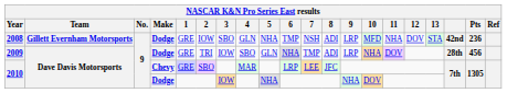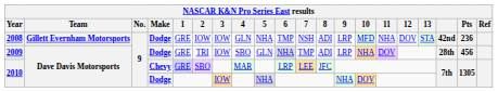2008 | 3: SBO -> IOW
